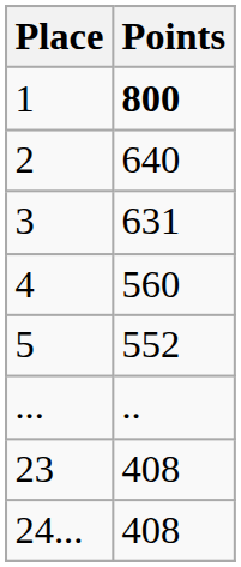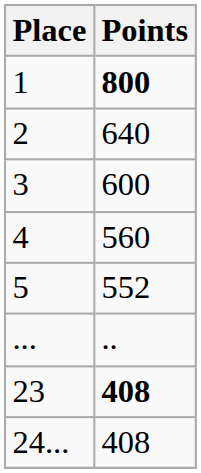3 | Points: 631 -> 600
23 | Points: normal -> bold
